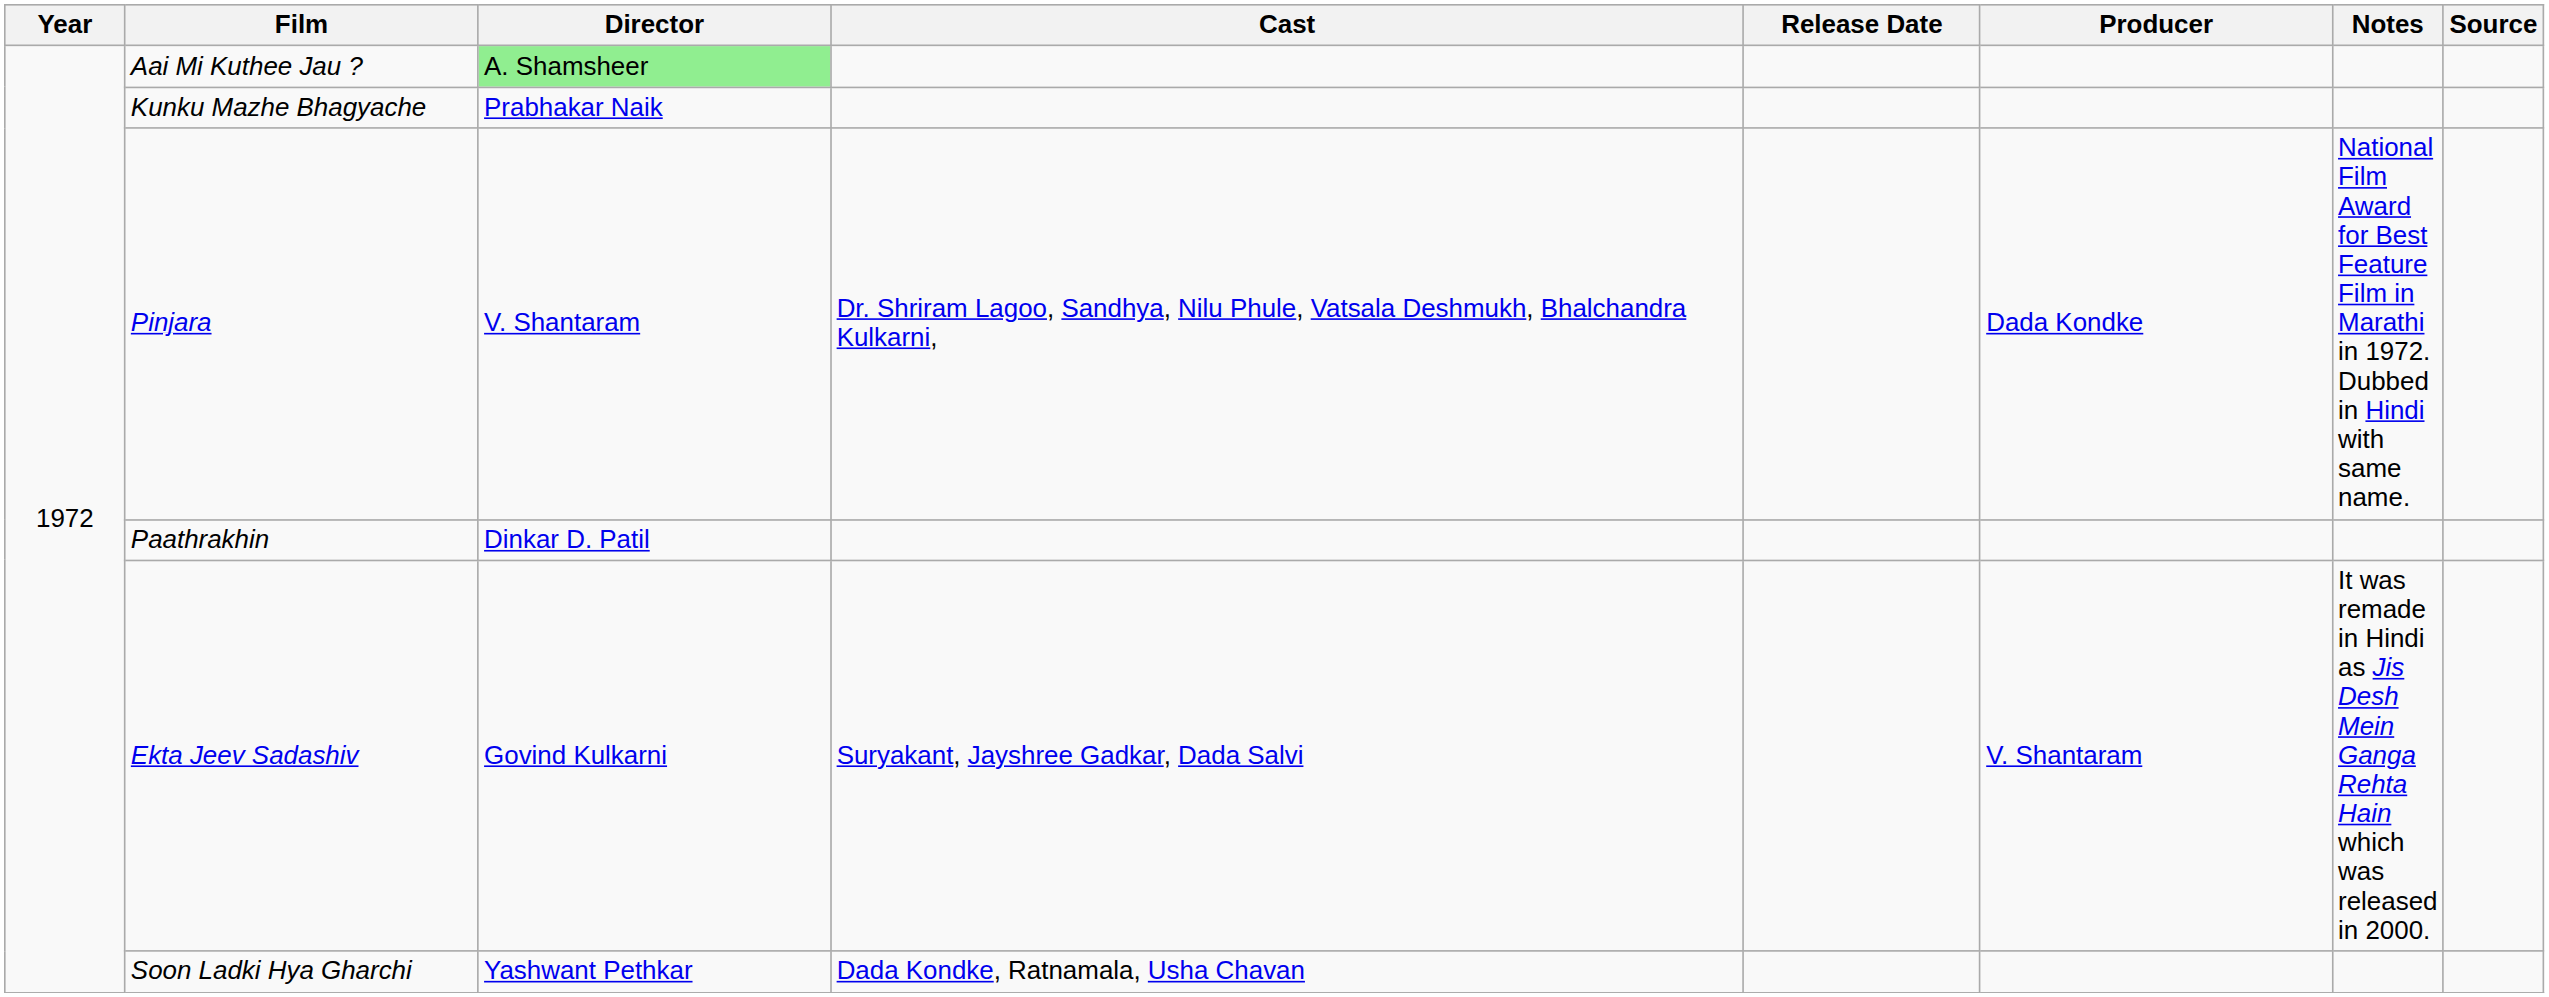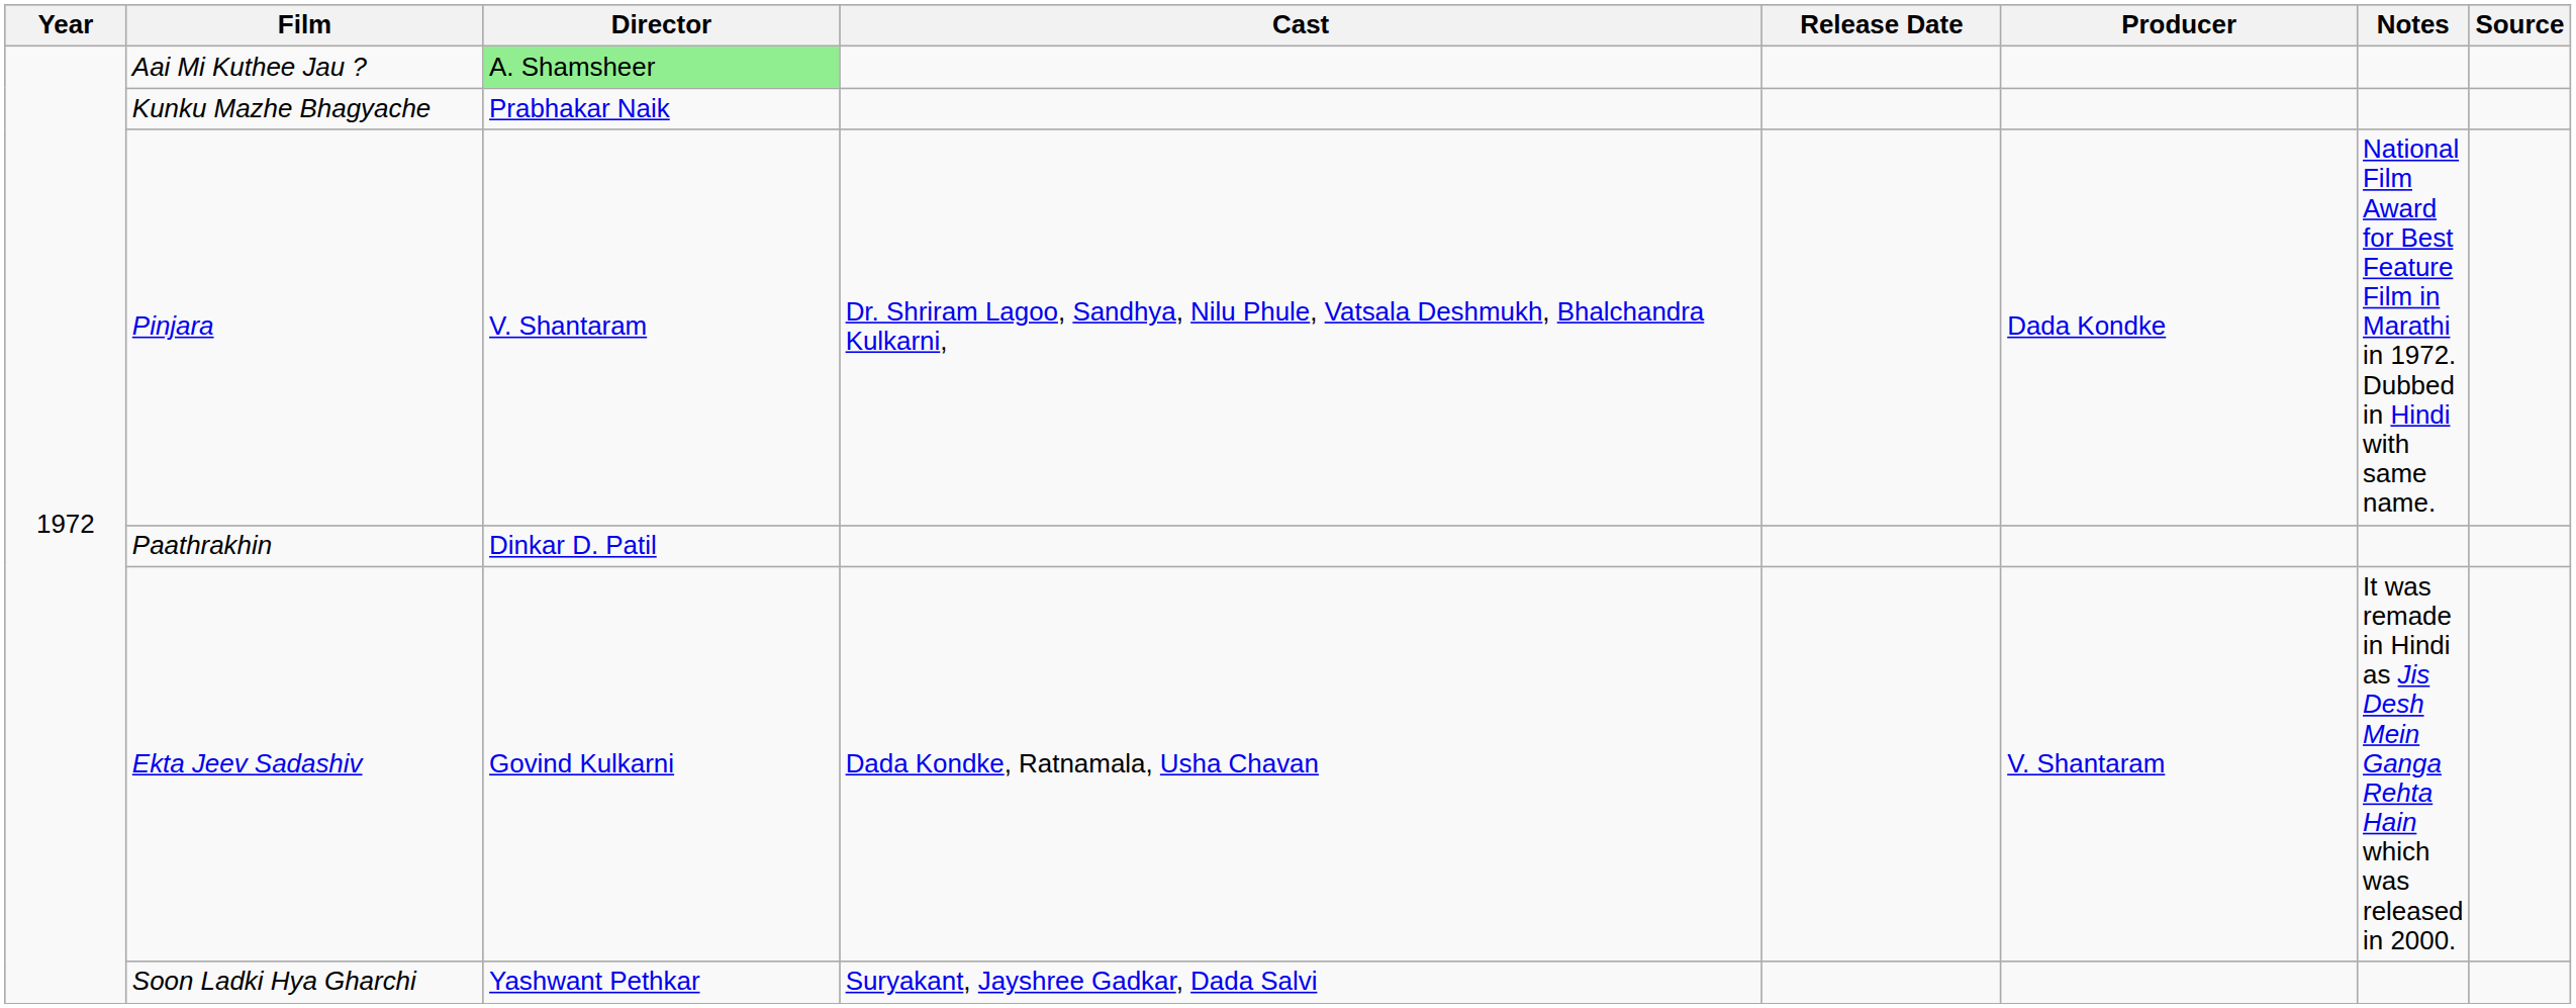Ekta Jeev Sadashiv | Cast: Suryakant, Jayshree Gadkar, Dada Salvi -> Dada Kondke, Ratnamala, Usha Chavan
Soon Ladki Hya Gharchi | Cast: Dada Kondke, Ratnamala, Usha Chavan -> Suryakant, Jayshree Gadkar, Dada Salvi
